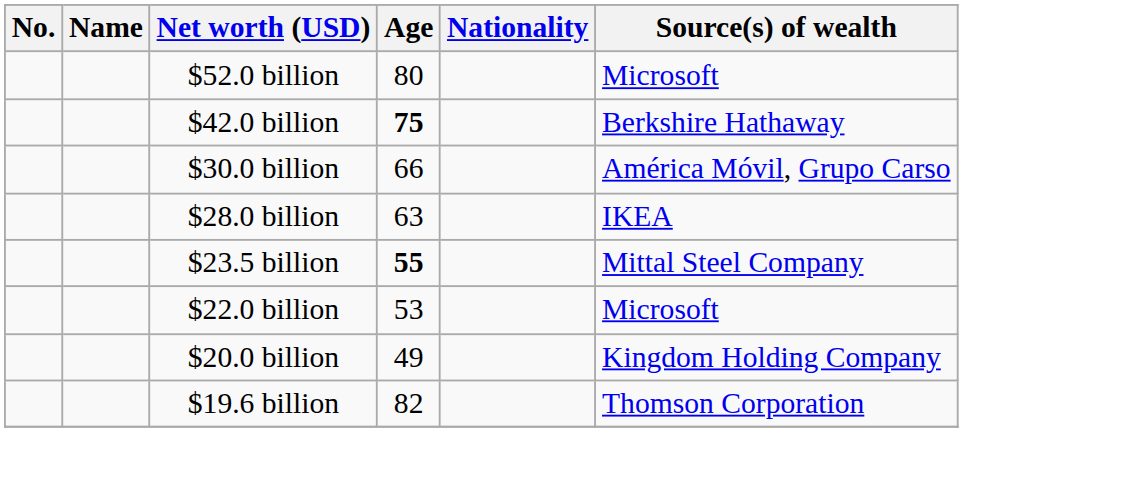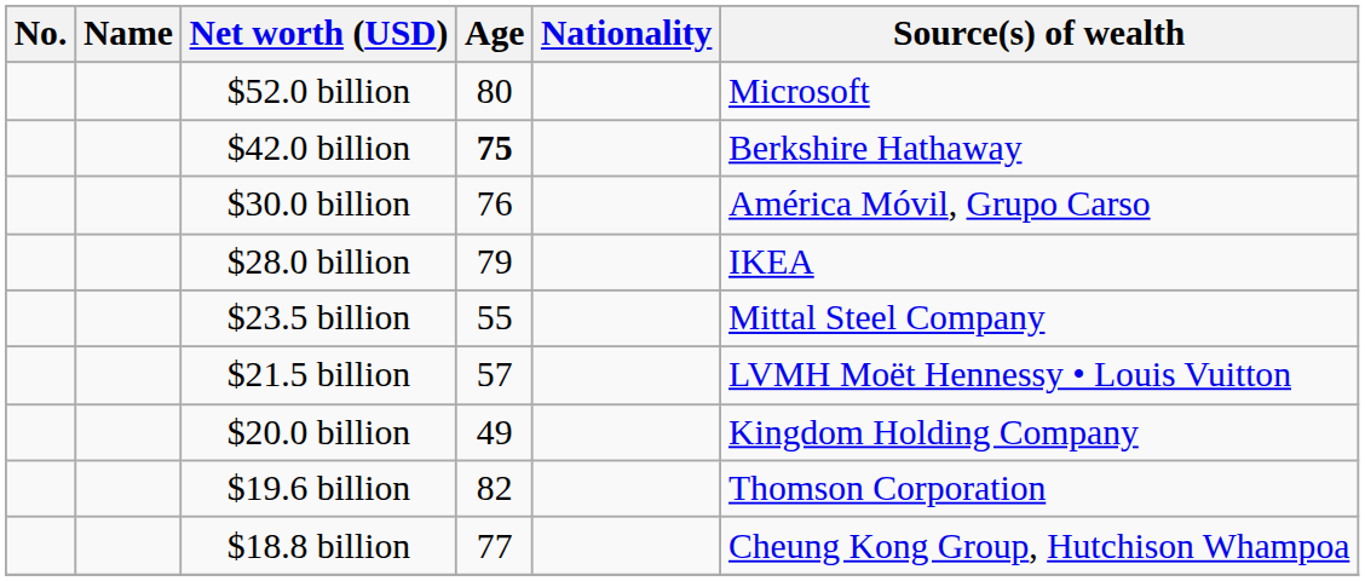$30.0 billion | Age: 66 -> 76
$28.0 billion | Age: 63 -> 79
$23.5 billion | Age: bold -> normal
- row: $22.0 billion | 53 | Microsoft
+ row: $21.5 billion | 57 | LVMH Moët Hennessy • Louis Vuitton
+ row: $18.8 billion | 77 | Cheung Kong Group, Hutchison Whampoa
